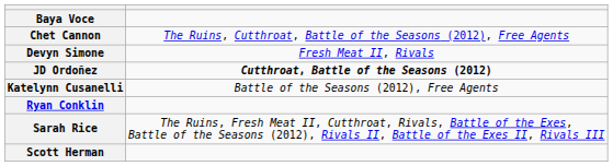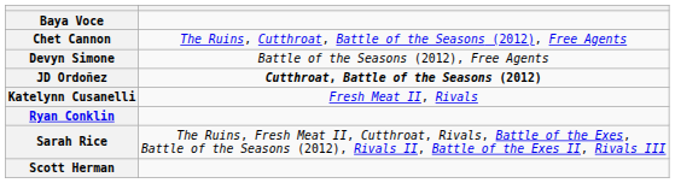Devyn Simone | column 2: Fresh Meat II, Rivals -> Battle of the Seasons (2012), Free Agents
Katelynn Cusanelli | column 2: Battle of the Seasons (2012), Free Agents -> Fresh Meat II, Rivals
